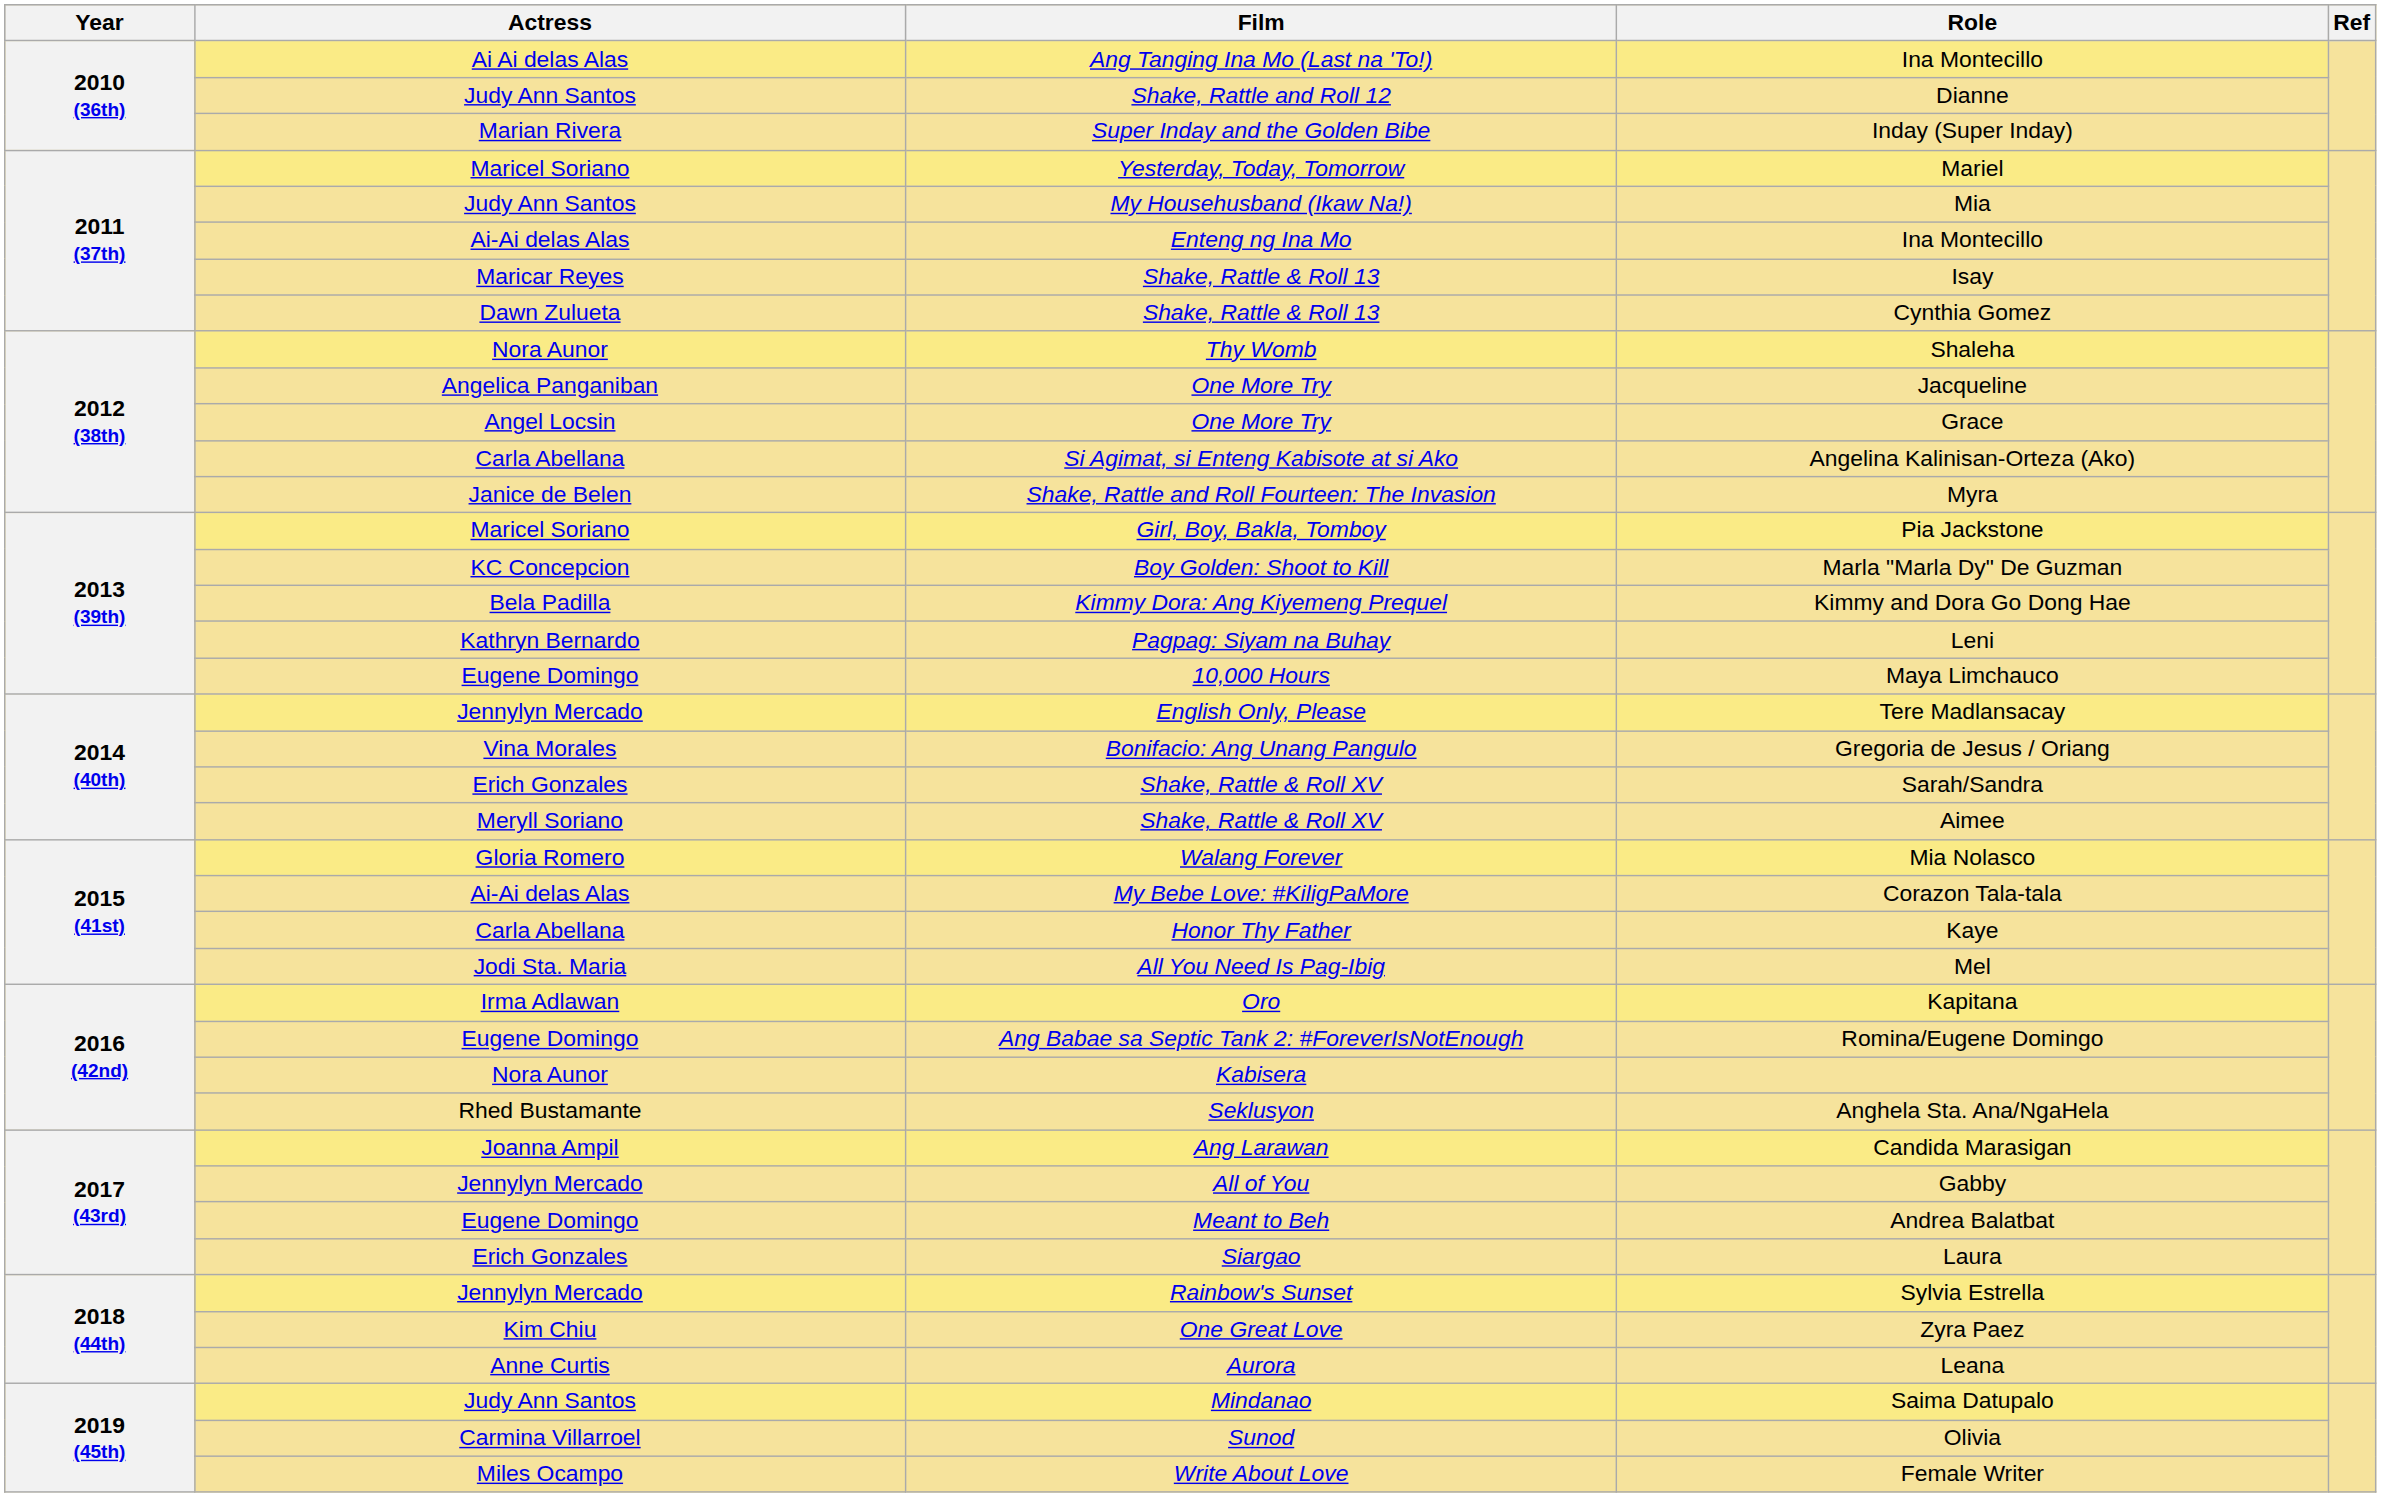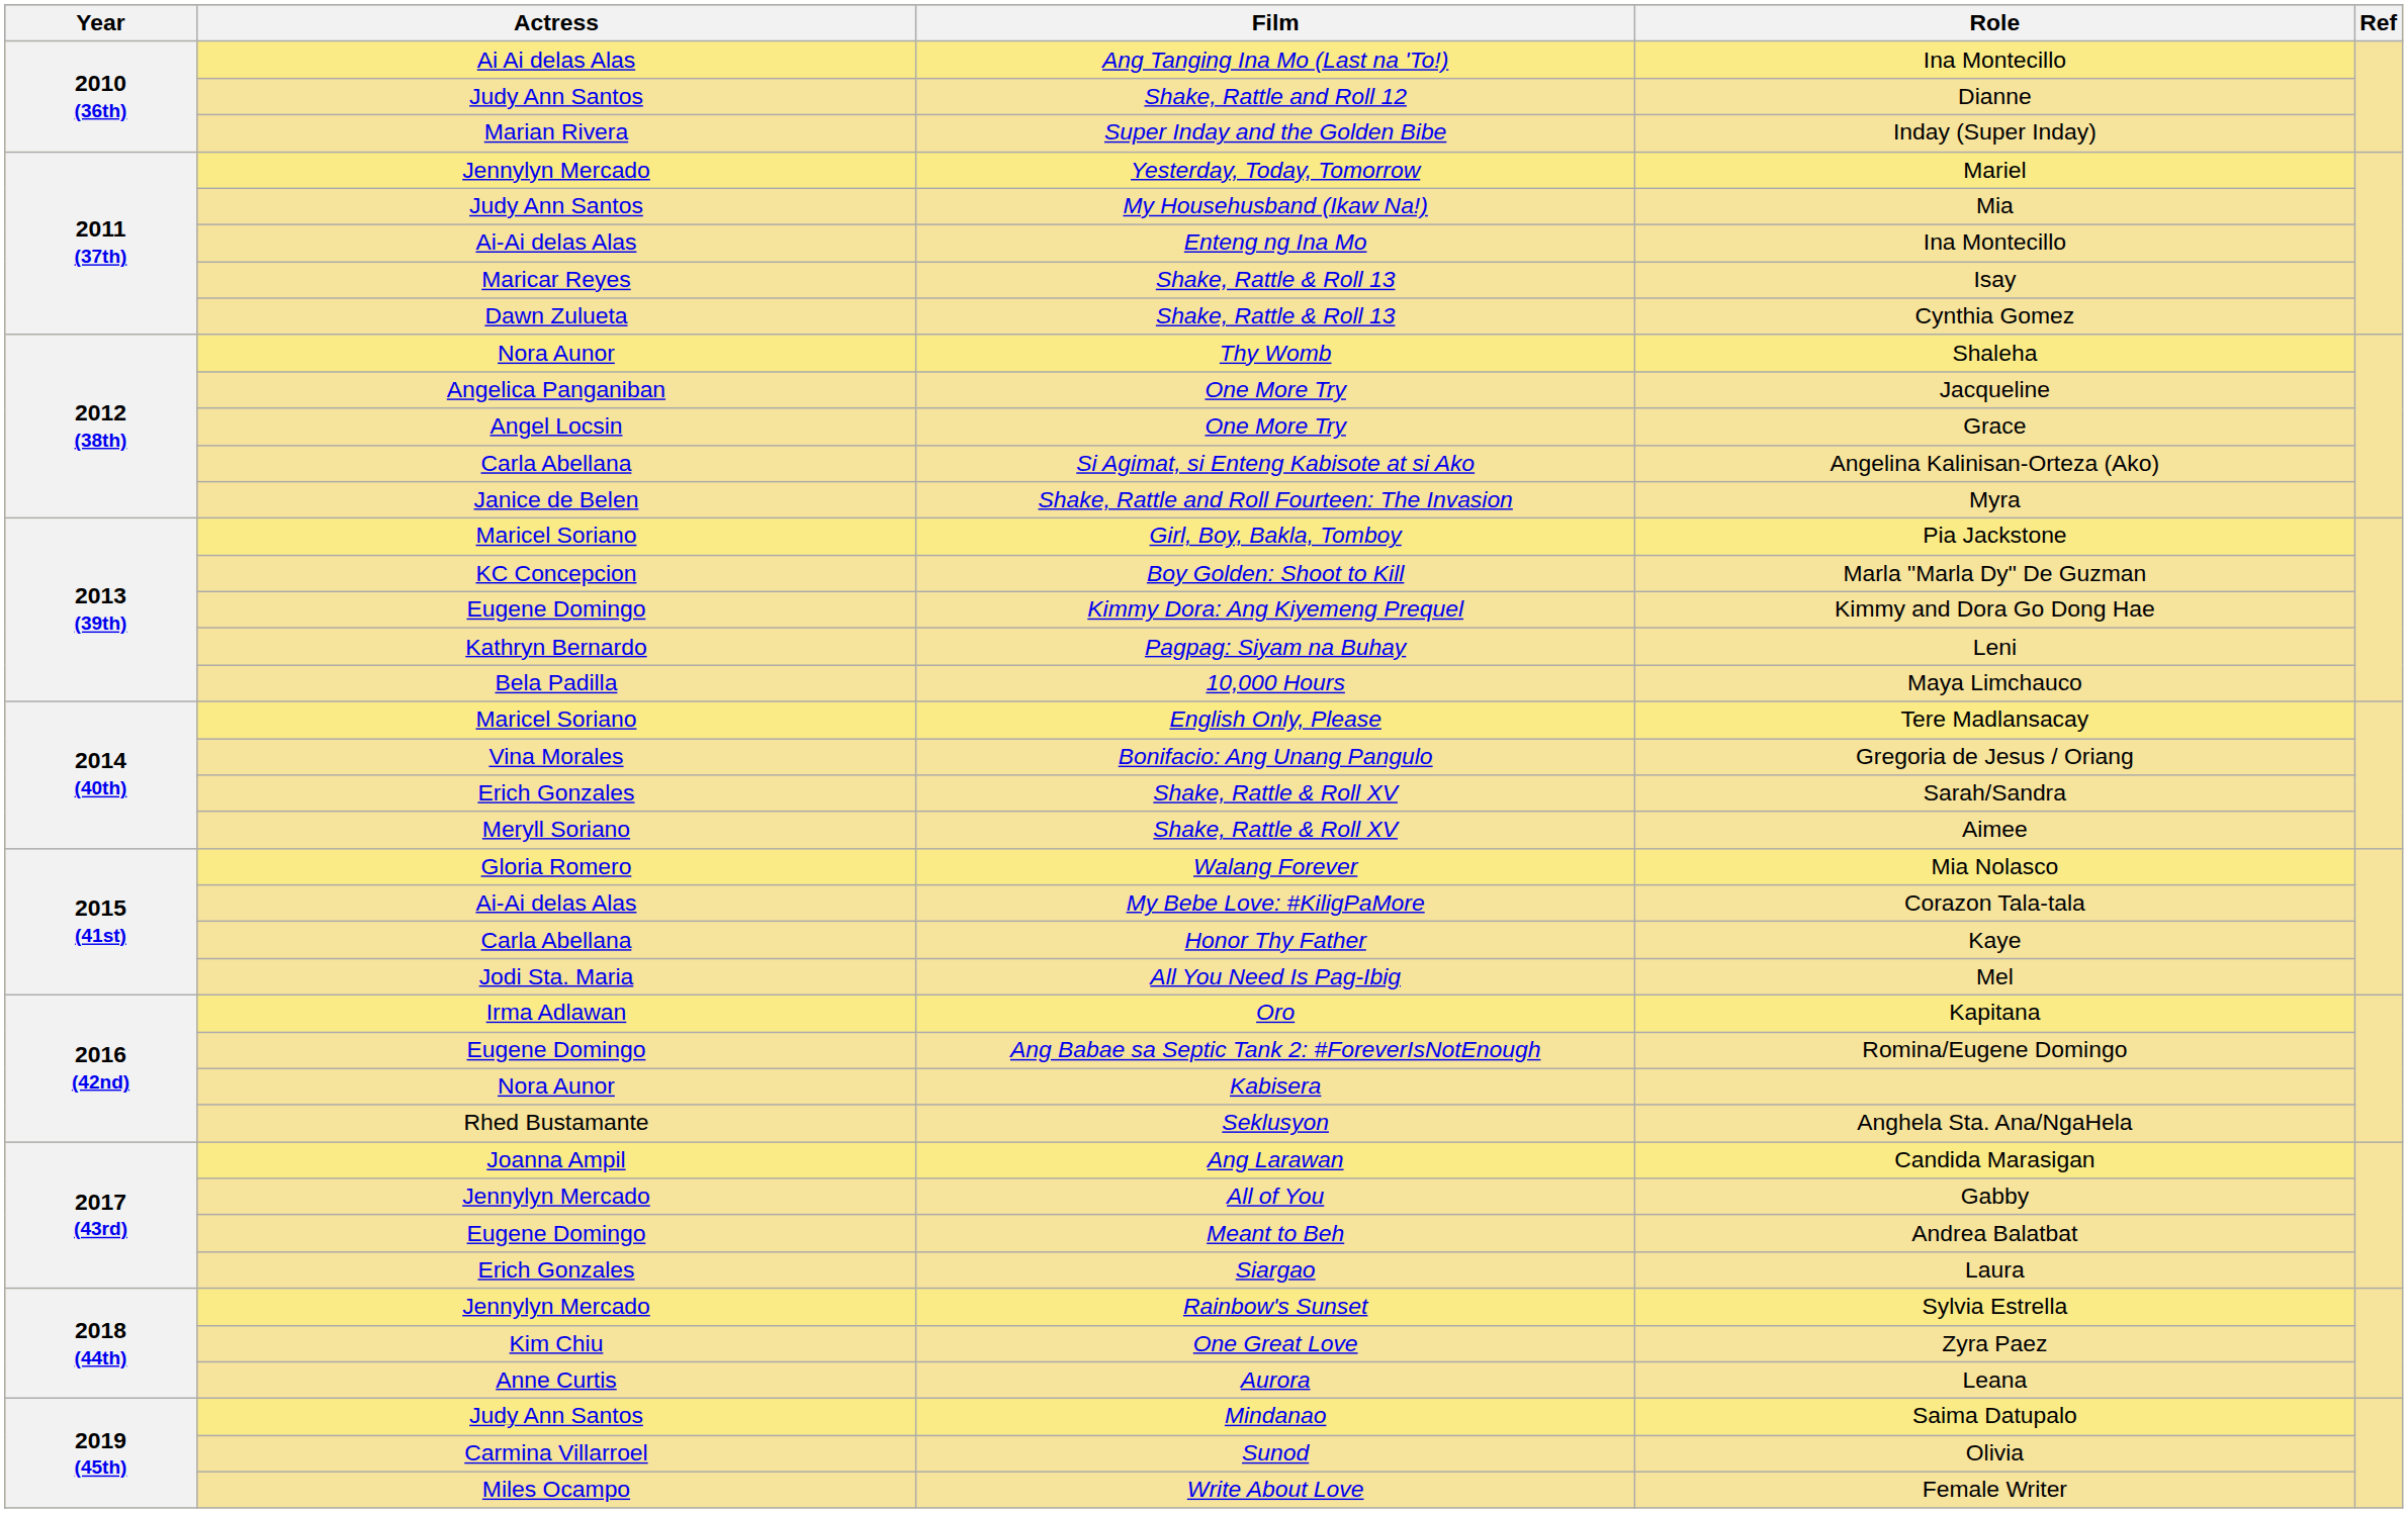Mariel | Actress: Maricel Soriano -> Jennylyn Mercado
Kimmy and Dora Go Dong Hae | Actress: Bela Padilla -> Eugene Domingo
Maya Limchauco | Actress: Eugene Domingo -> Bela Padilla
Tere Madlansacay | Actress: Jennylyn Mercado -> Maricel Soriano
